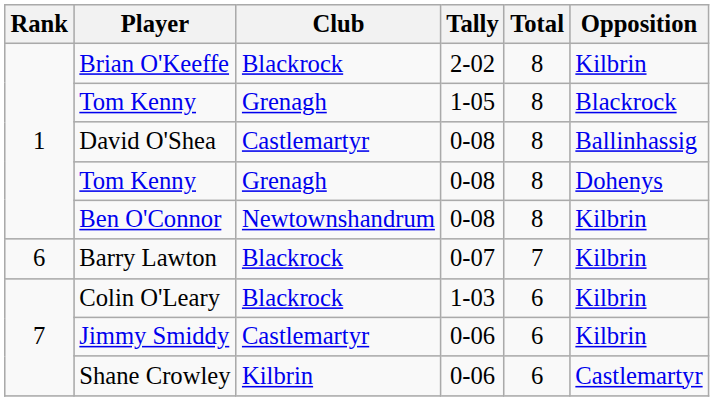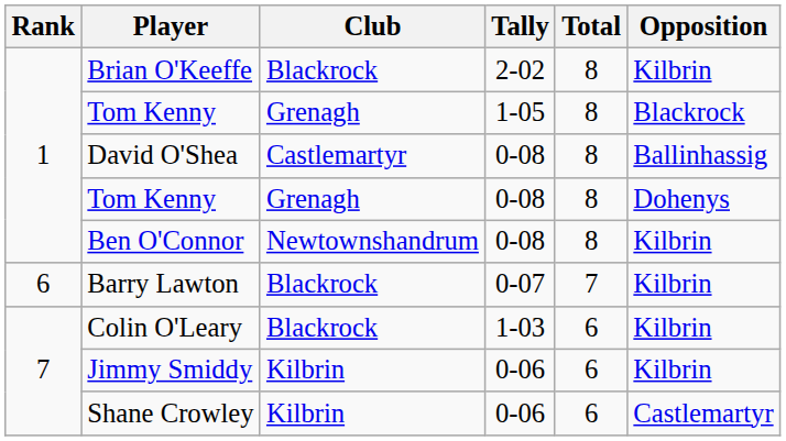Jimmy Smiddy | Club: Castlemartyr -> Kilbrin
